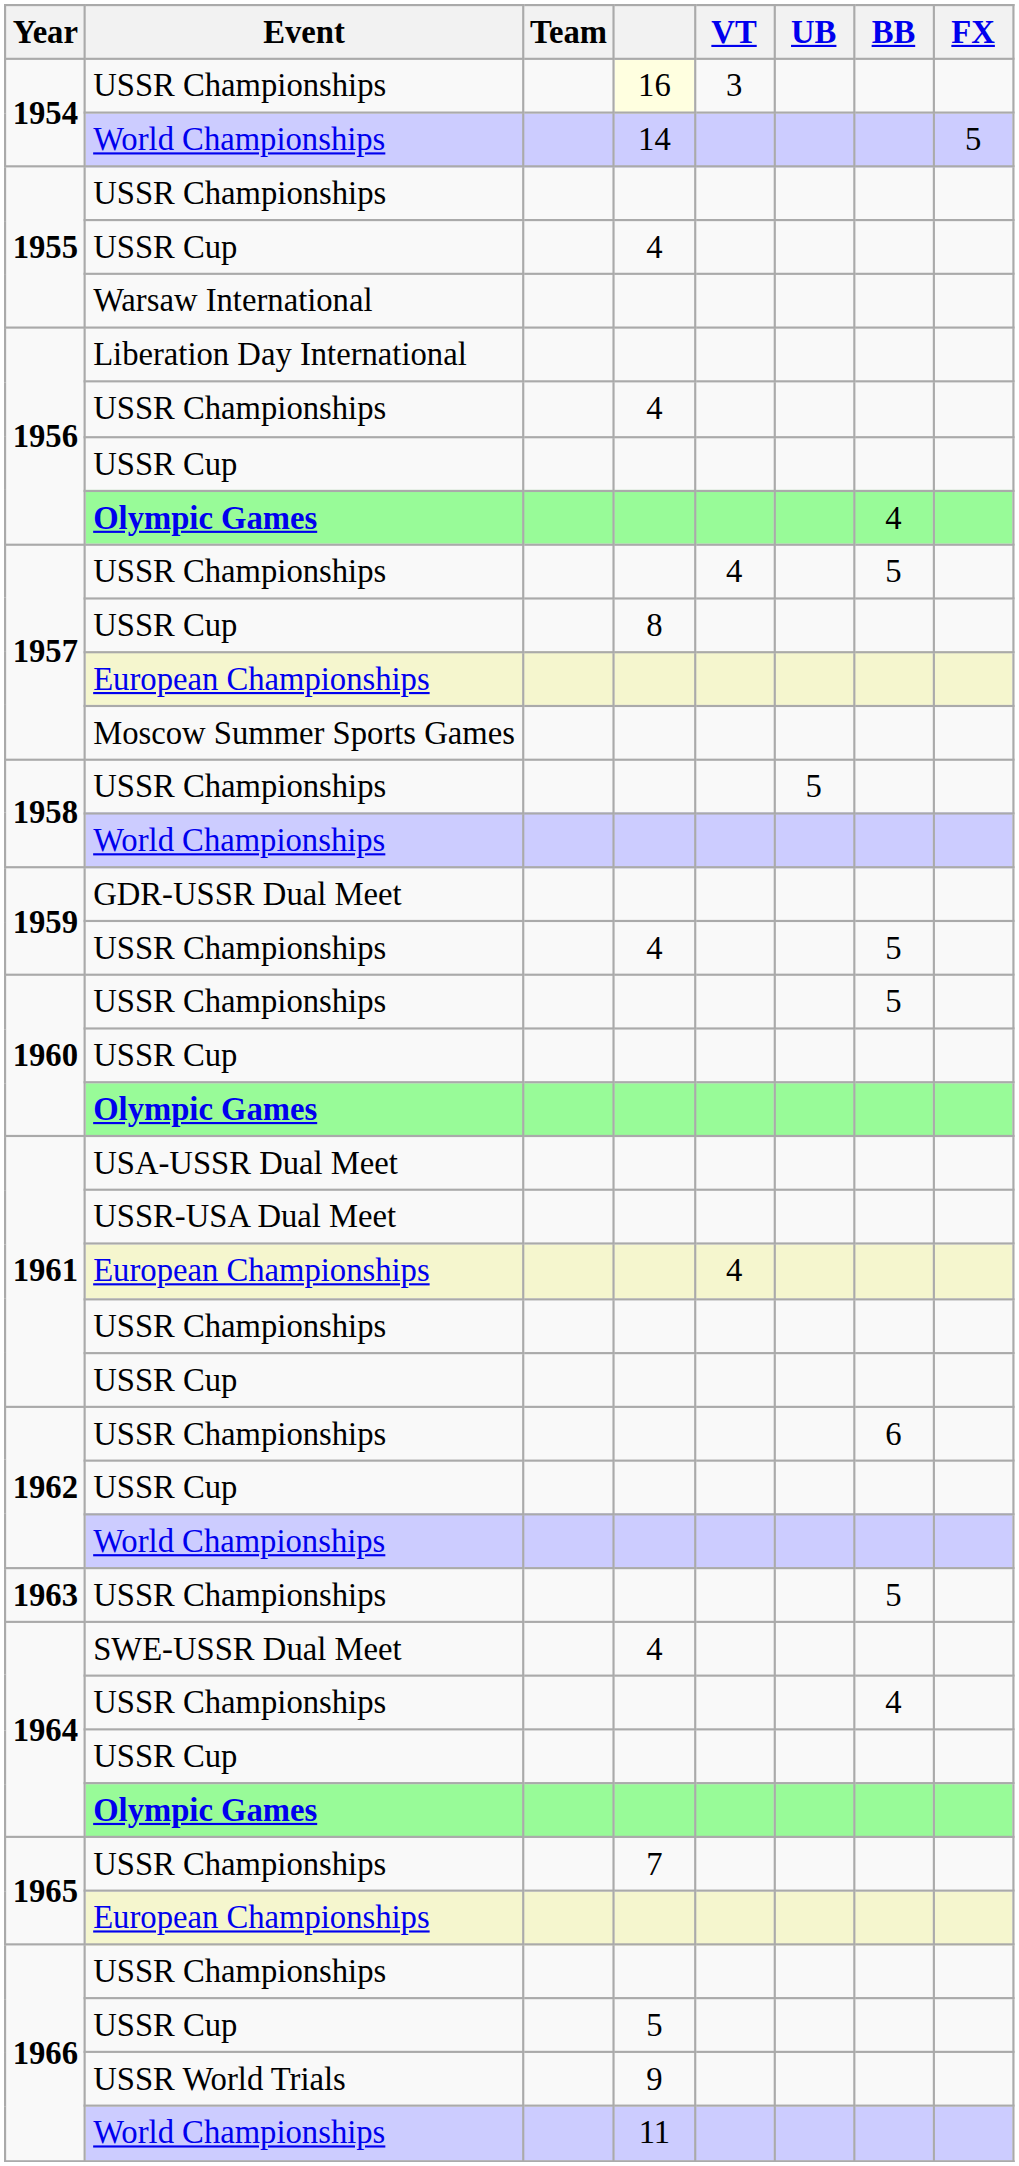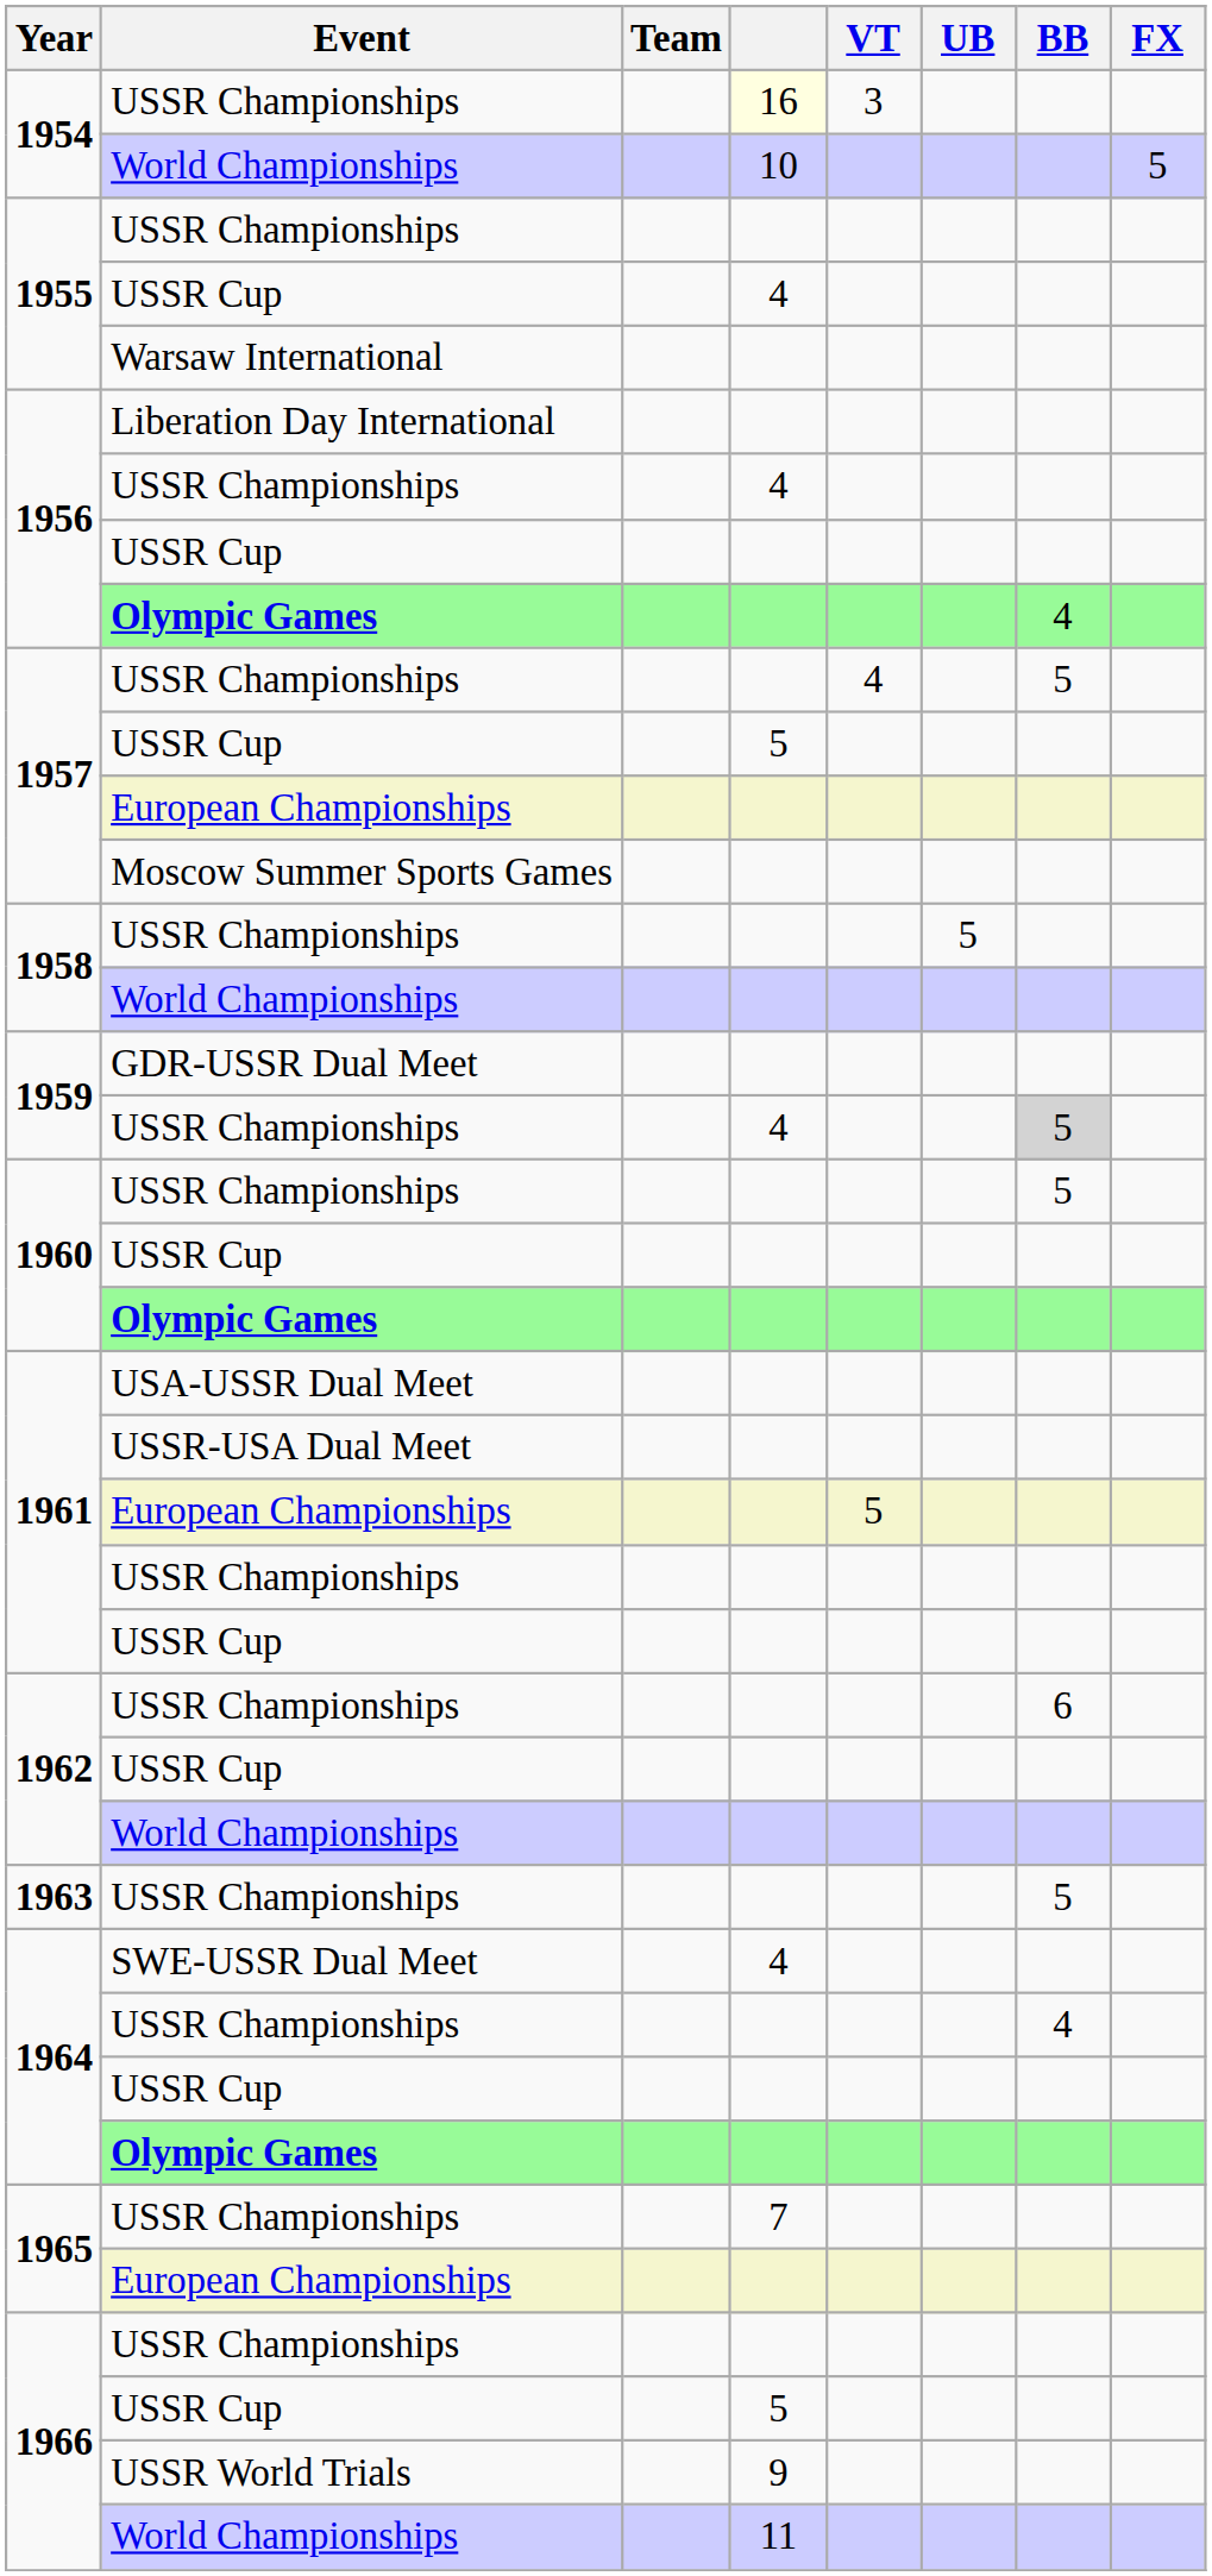1954 / World Championships | column 4: 14 -> 10
1957 / USSR Cup | column 4: 8 -> 5
1959 / USSR Championships | BB: no background -> lightgrey background
1961 / European Championships | VT: 4 -> 5
